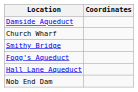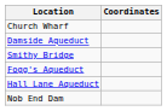rows swapped: Church Wharf <-> Damside Aqueduct
